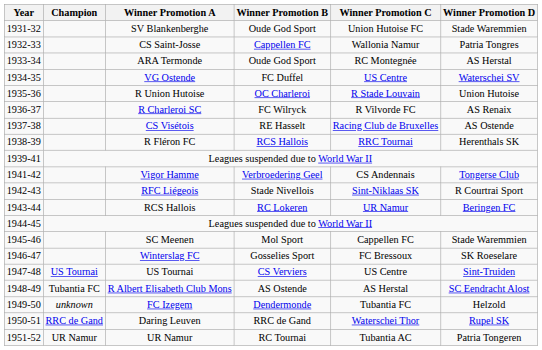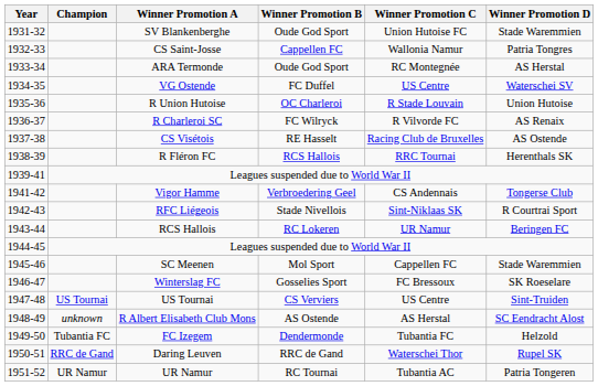R Albert Elisabeth Club Mons | Champion: Tubantia FC -> unknown
FC Izegem | Champion: unknown -> Tubantia FC
